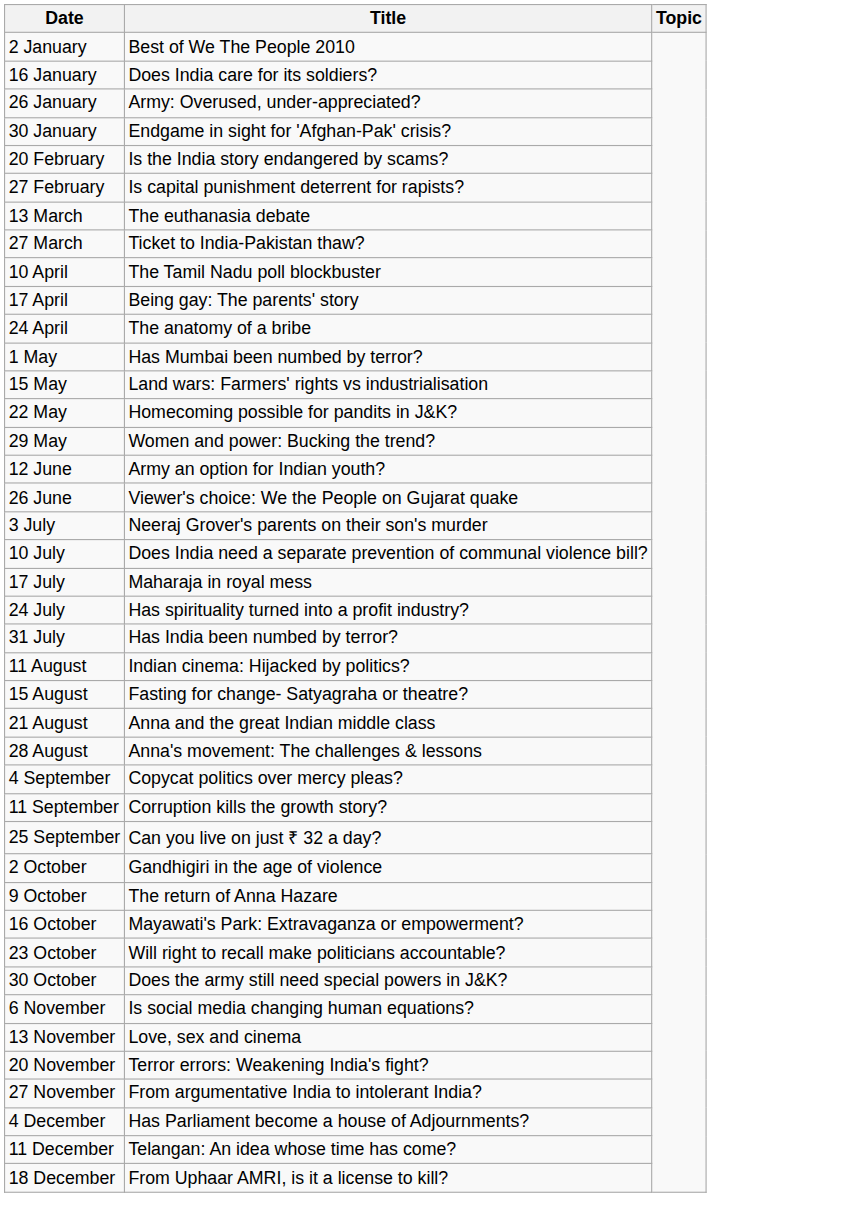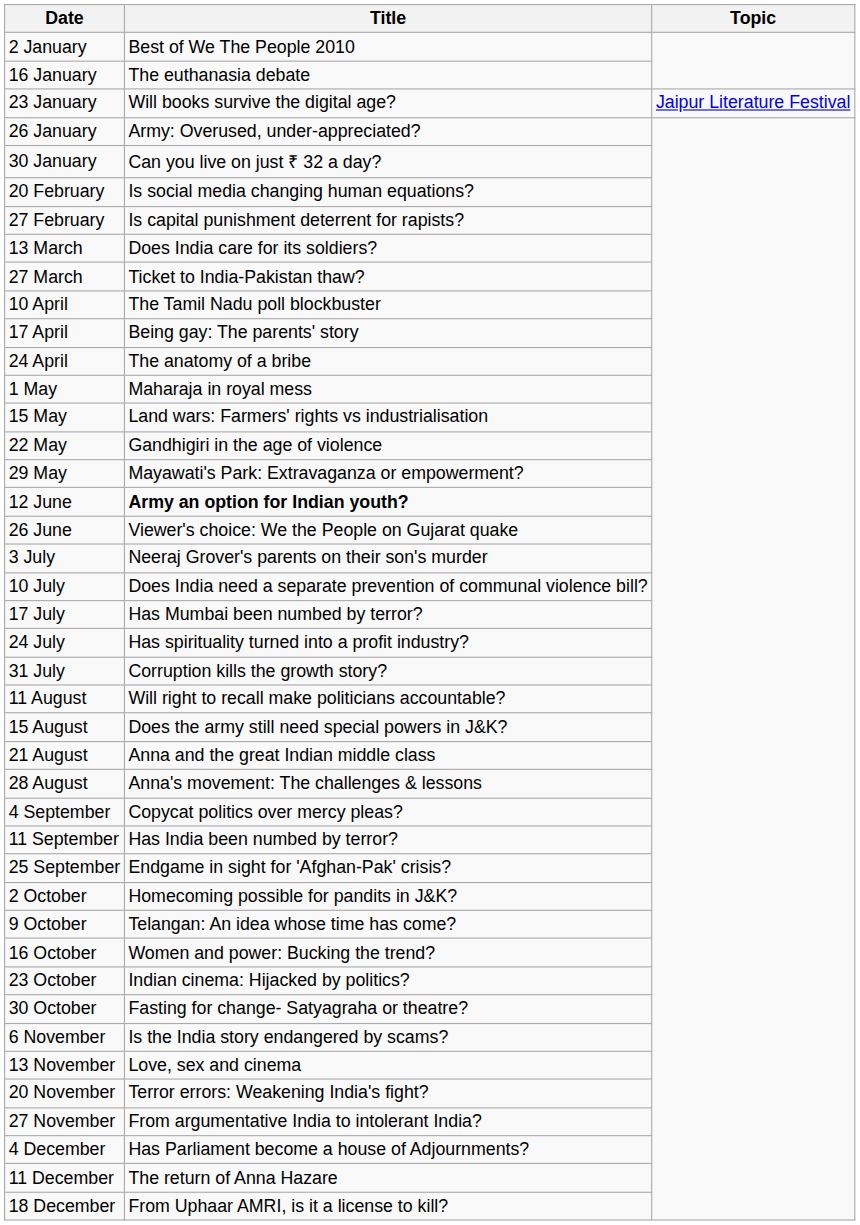16 January | Title: Does India care for its soldiers? -> The euthanasia debate
+ row: 23 January | Will books survive the digital age? | Jaipur Literature Festival
30 January | Title: Endgame in sight for 'Afghan-Pak' crisis? -> Can you live on just ₹ 32 a day?
20 February | Title: Is the India story endangered by scams? -> Is social media changing human equations?
13 March | Title: The euthanasia debate -> Does India care for its soldiers?
1 May | Title: Has Mumbai been numbed by terror? -> Maharaja in royal mess
22 May | Title: Homecoming possible for pandits in J&K? -> Gandhigiri in the age of violence
29 May | Title: Women and power: Bucking the trend? -> Mayawati's Park: Extravaganza or empowerment?
12 June | Title: normal -> bold
17 July | Title: Maharaja in royal mess -> Has Mumbai been numbed by terror?
31 July | Title: Has India been numbed by terror? -> Corruption kills the growth story?
11 August | Title: Indian cinema: Hijacked by politics? -> Will right to recall make politicians accountable?
15 August | Title: Fasting for change- Satyagraha or theatre? -> Does the army still need special powers in J&K?
11 September | Title: Corruption kills the growth story? -> Has India been numbed by terror?
25 September | Title: Can you live on just ₹ 32 a day? -> Endgame in sight for 'Afghan-Pak' crisis?
2 October | Title: Gandhigiri in the age of violence -> Homecoming possible for pandits in J&K?
9 October | Title: The return of Anna Hazare -> Telangan: An idea whose time has come?
16 October | Title: Mayawati's Park: Extravaganza or empowerment? -> Women and power: Bucking the trend?
23 October | Title: Will right to recall make politicians accountable? -> Indian cinema: Hijacked by politics?
30 October | Title: Does the army still need special powers in J&K? -> Fasting for change- Satyagraha or theatre?
6 November | Title: Is social media changing human equations? -> Is the India story endangered by scams?
11 December | Title: Telangan: An idea whose time has come? -> The return of Anna Hazare
